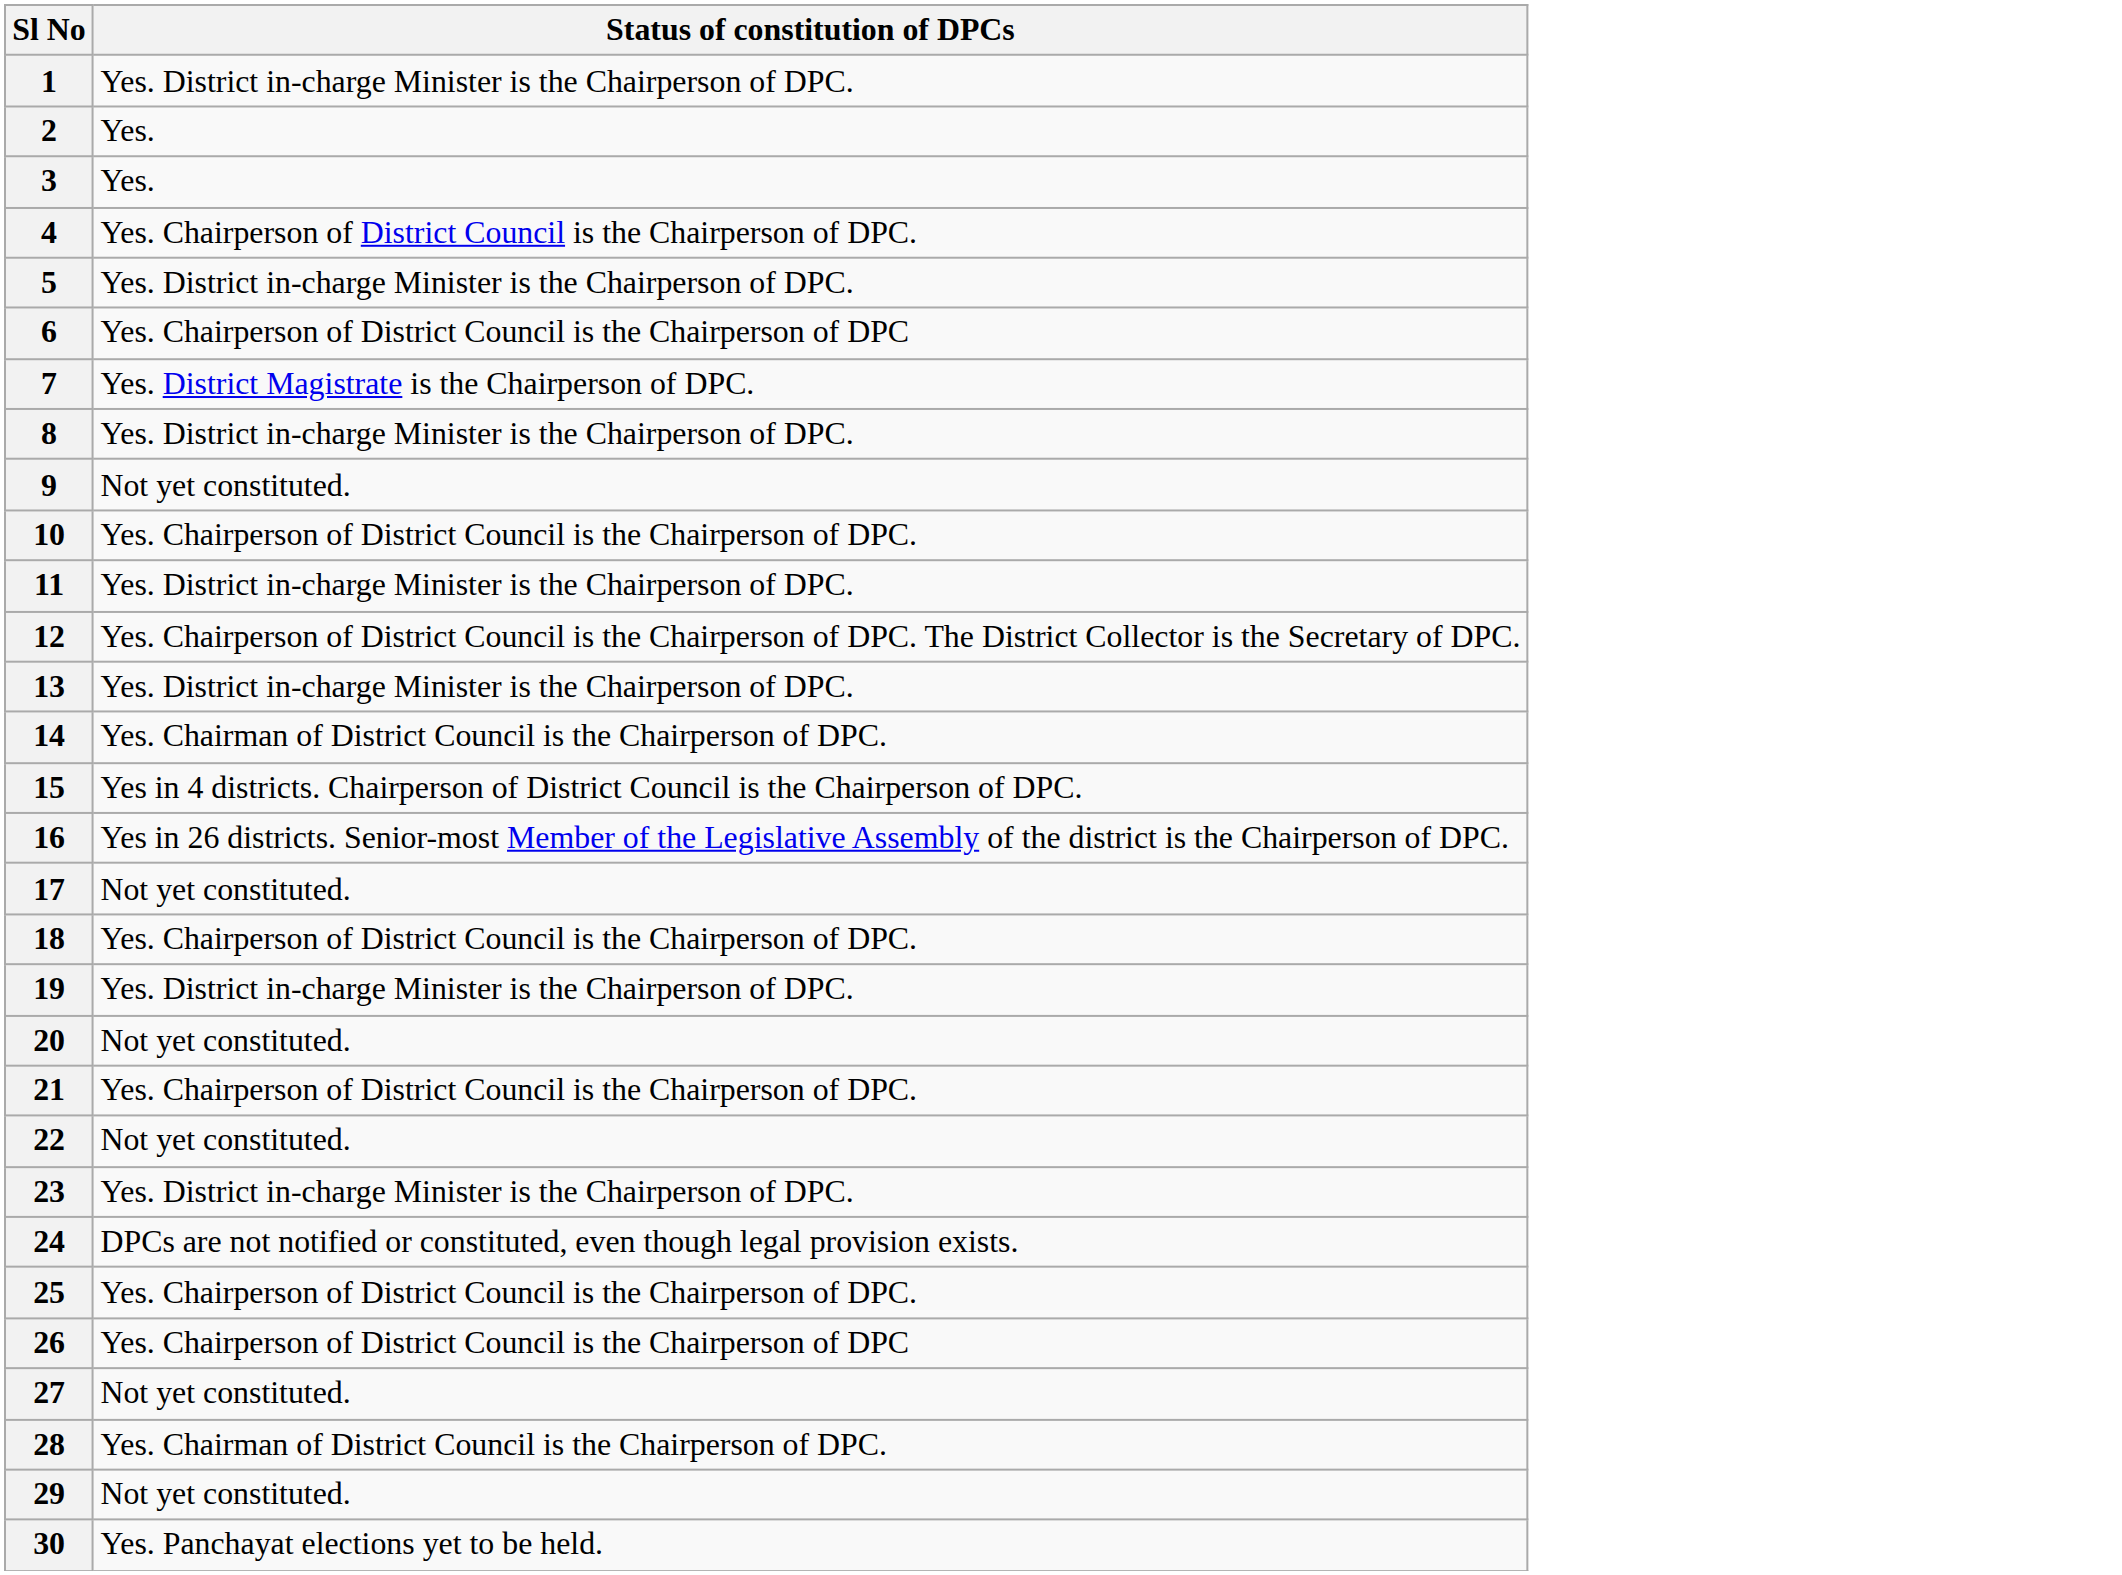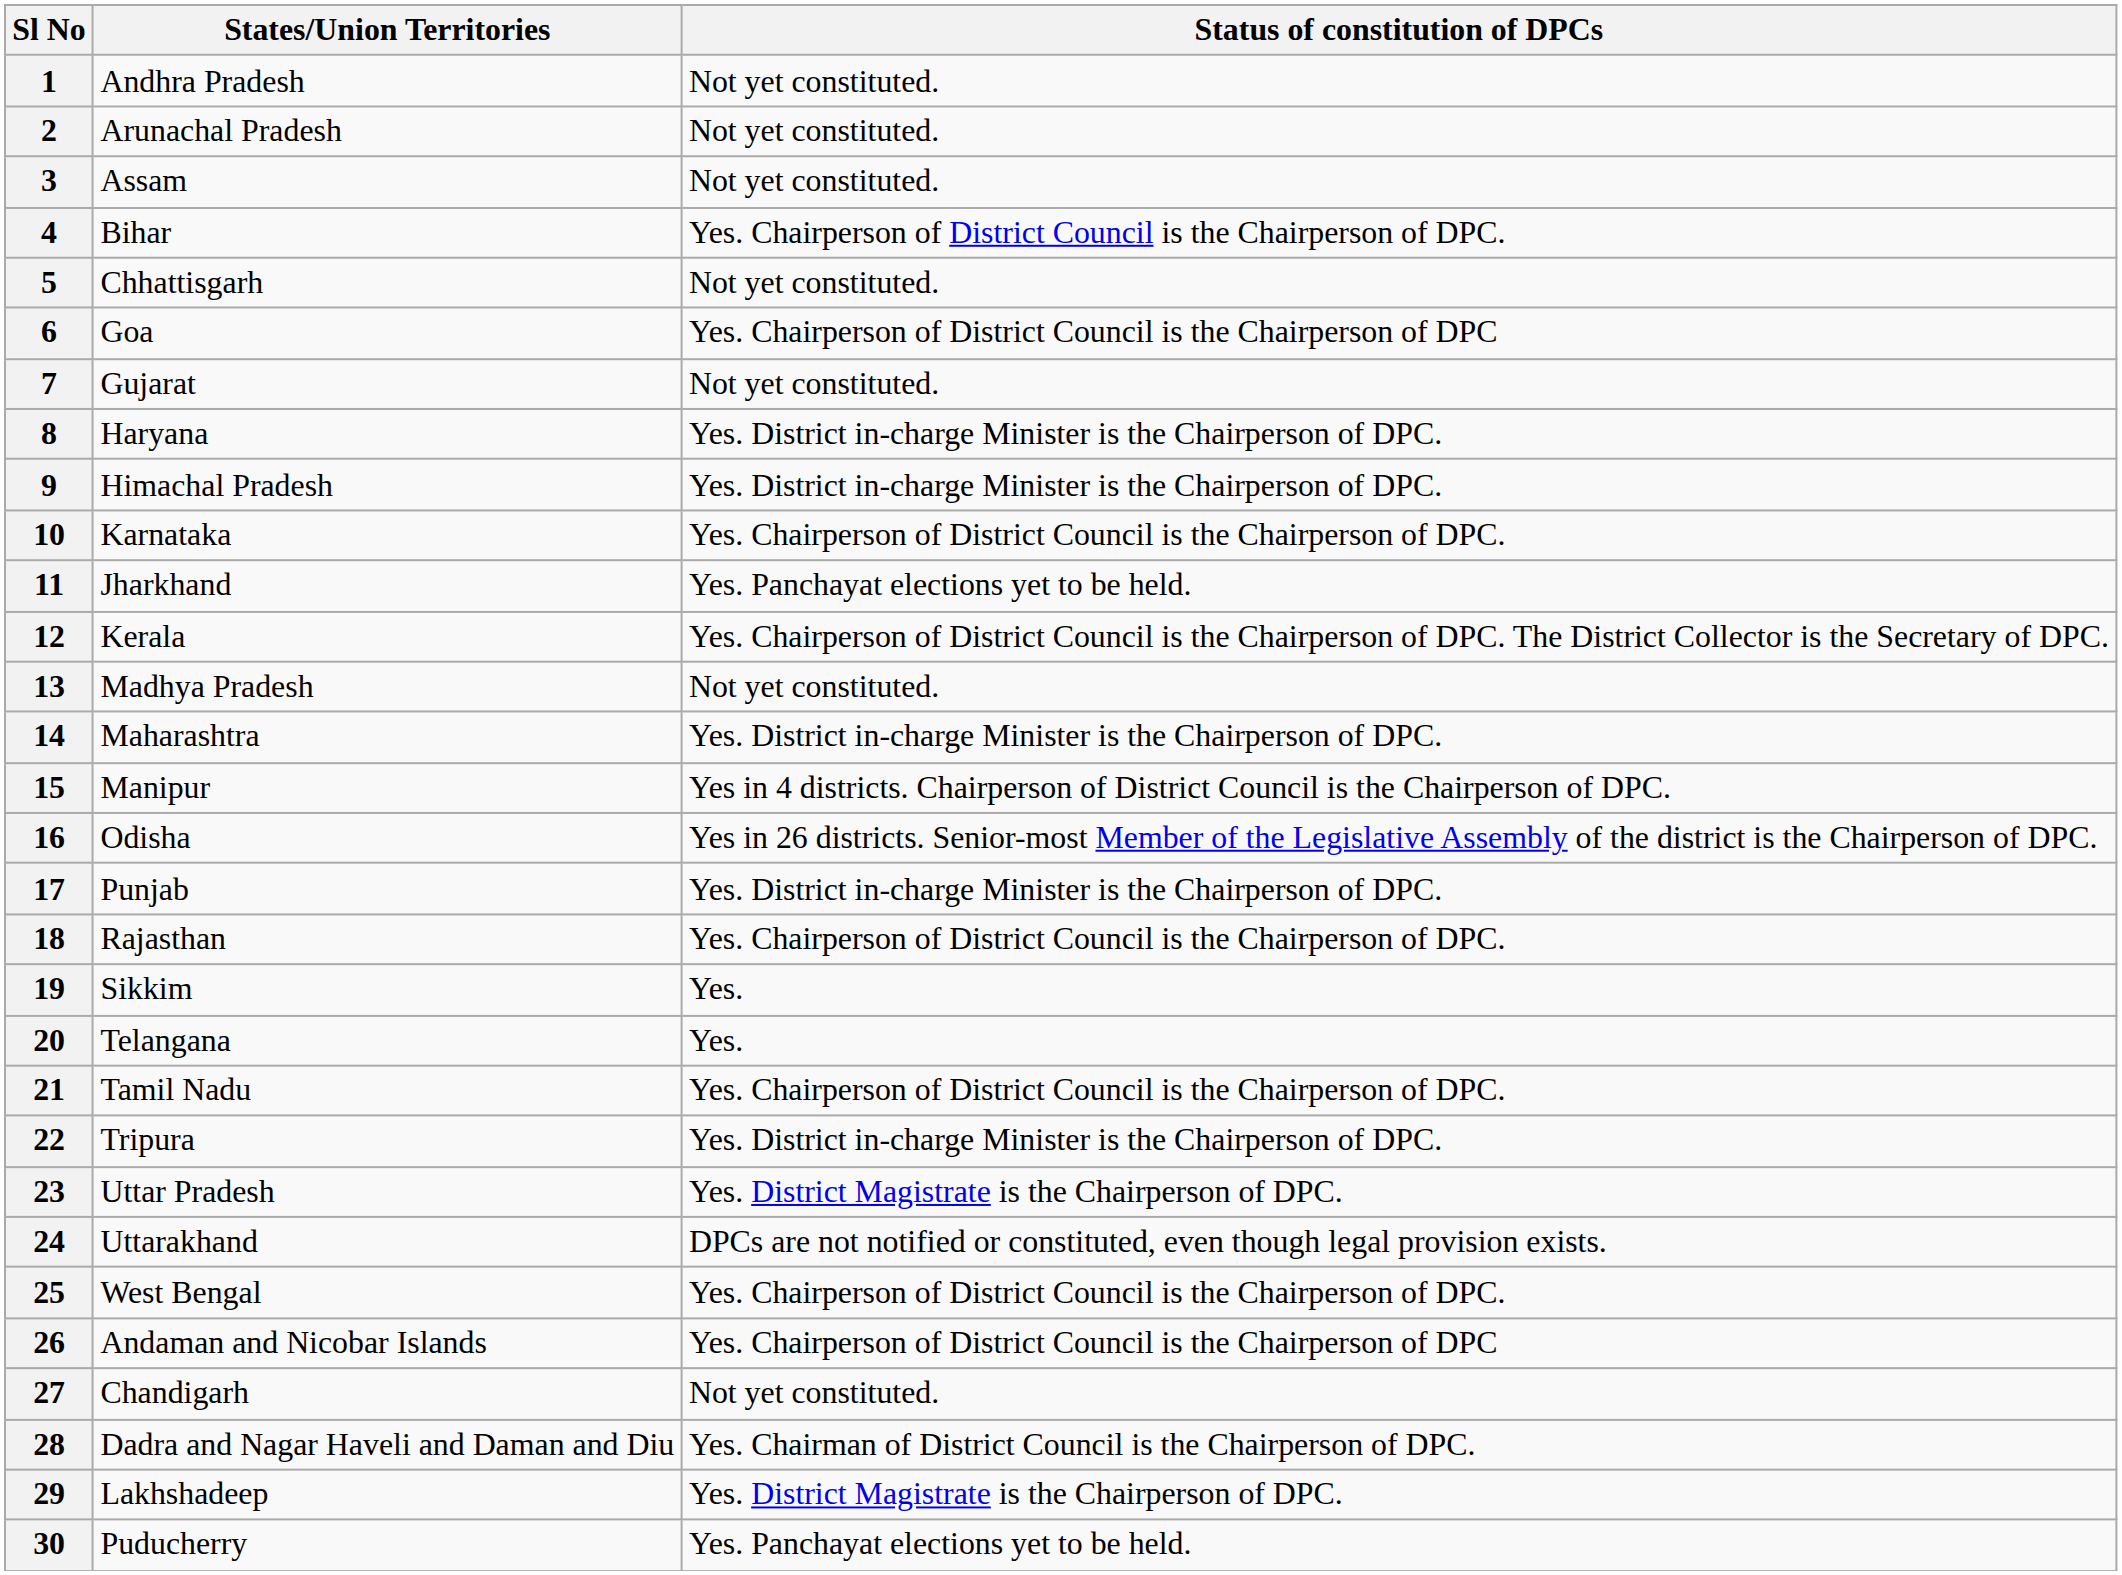+ column: States/Union Territories | Andhra Pradesh | Arunachal Pradesh | Assam | Bihar | Chhattisgarh | Goa | Gujarat | Haryana | Himachal Pradesh | Karnataka | Jharkhand | Kerala | Madhya Pradesh | Maharashtra | Manipur | Odisha | Punjab | Rajasthan | Sikkim | Telangana | Tamil Nadu | Tripura | Uttar Pradesh | Uttarakhand | West Bengal | Andaman and Nicobar Islands | Chandigarh | Dadra and Nagar Haveli and Daman and Diu | Lakhshadeep | Puducherry
1 | Status of constitution of DPCs: Yes. District in-charge Minister is the Chairperson of DPC. -> Not yet constituted.
2 | Status of constitution of DPCs: Yes. -> Not yet constituted.
3 | Status of constitution of DPCs: Yes. -> Not yet constituted.
5 | Status of constitution of DPCs: Yes. District in-charge Minister is the Chairperson of DPC. -> Not yet constituted.
7 | Status of constitution of DPCs: Yes. District Magistrate is the Chairperson of DPC. -> Not yet constituted.
9 | Status of constitution of DPCs: Not yet constituted. -> Yes. District in-charge Minister is the Chairperson of DPC.
11 | Status of constitution of DPCs: Yes. District in-charge Minister is the Chairperson of DPC. -> Yes. Panchayat elections yet to be held.
13 | Status of constitution of DPCs: Yes. District in-charge Minister is the Chairperson of DPC. -> Not yet constituted.
14 | Status of constitution of DPCs: Yes. Chairman of District Council is the Chairperson of DPC. -> Yes. District in-charge Minister is the Chairperson of DPC.
17 | Status of constitution of DPCs: Not yet constituted. -> Yes. District in-charge Minister is the Chairperson of DPC.
19 | Status of constitution of DPCs: Yes. District in-charge Minister is the Chairperson of DPC. -> Yes.
20 | Status of constitution of DPCs: Not yet constituted. -> Yes.
22 | Status of constitution of DPCs: Not yet constituted. -> Yes. District in-charge Minister is the Chairperson of DPC.
23 | Status of constitution of DPCs: Yes. District in-charge Minister is the Chairperson of DPC. -> Yes. District Magistrate is the Chairperson of DPC.
29 | Status of constitution of DPCs: Not yet constituted. -> Yes. District Magistrate is the Chairperson of DPC.
